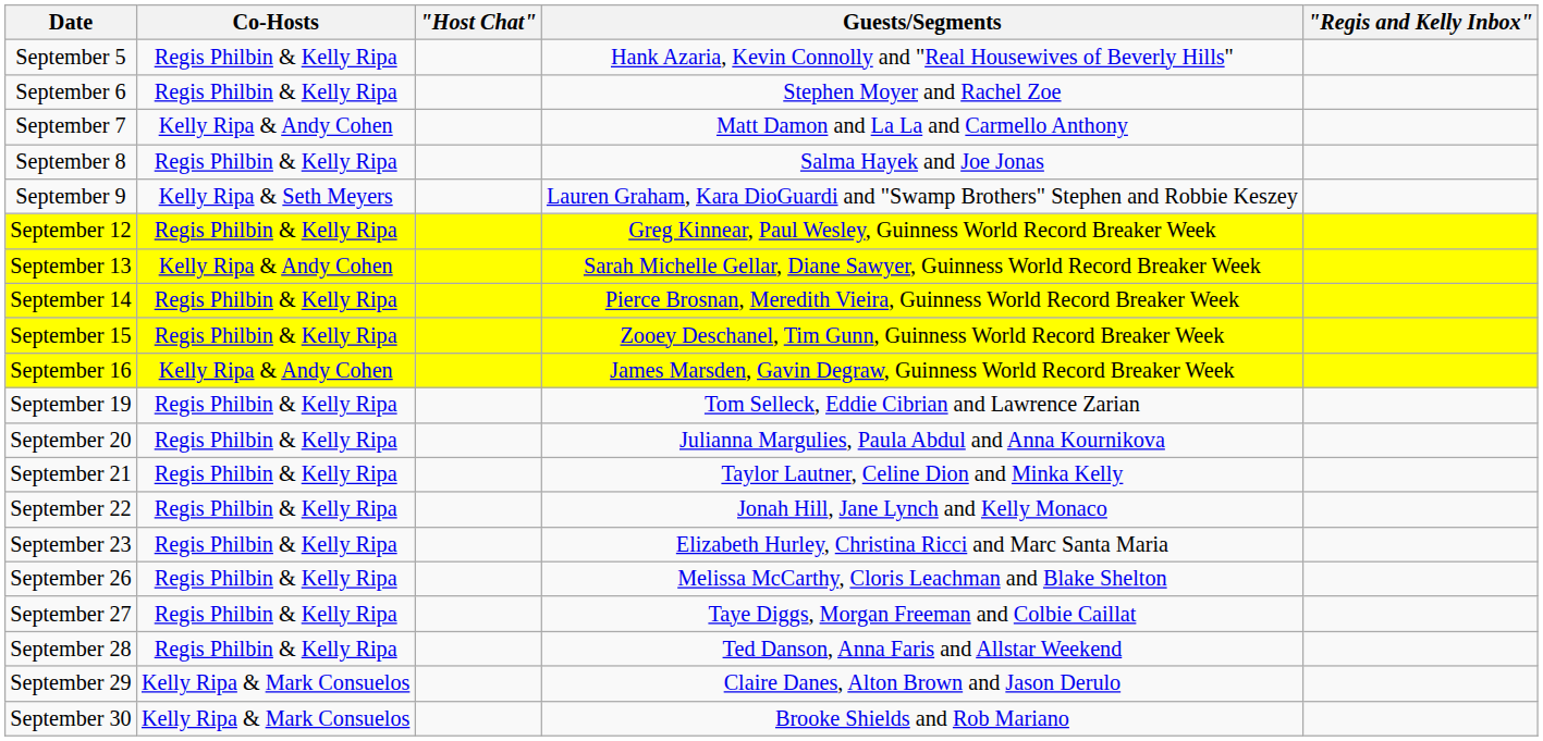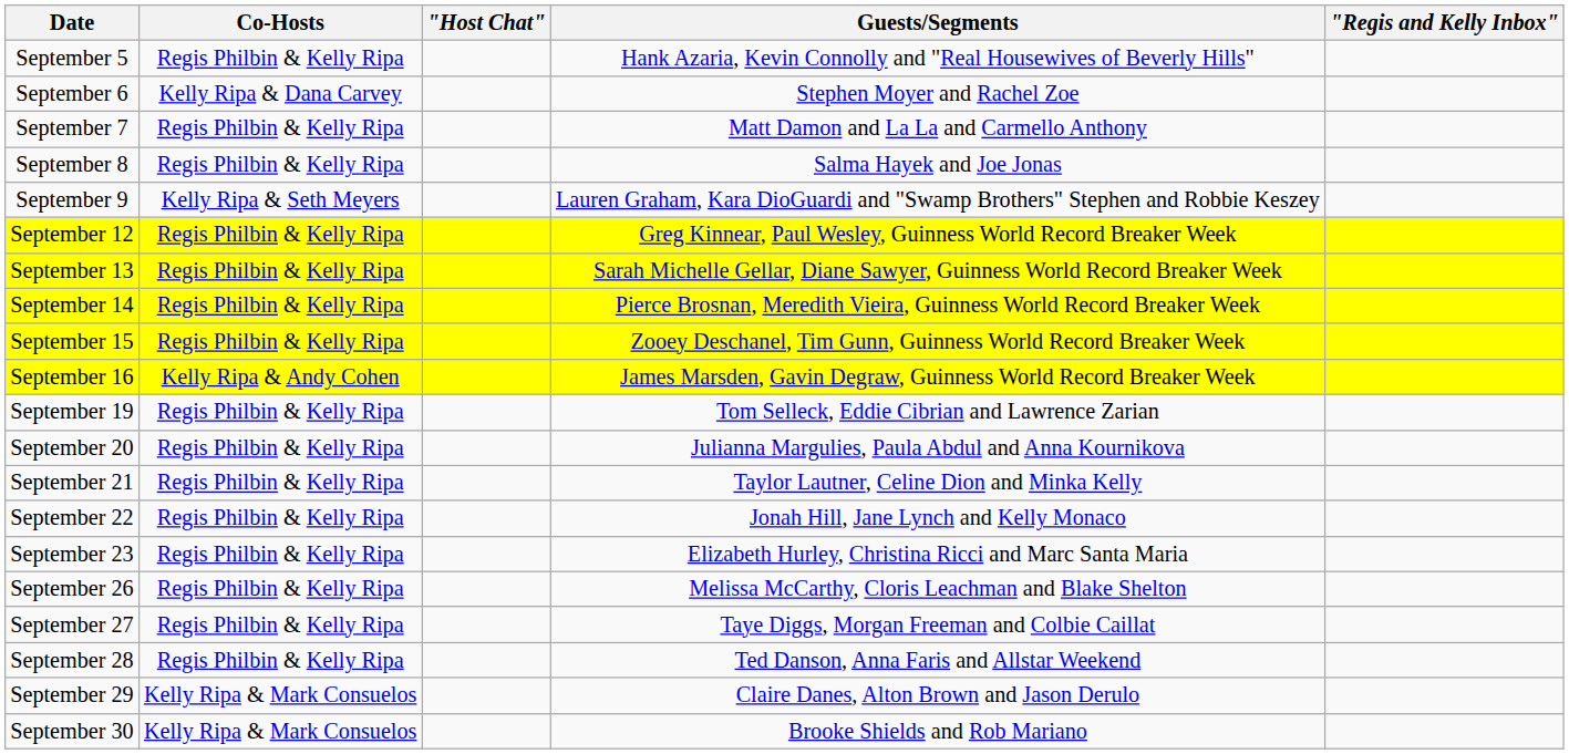September 6 | Co-Hosts: Regis Philbin & Kelly Ripa -> Kelly Ripa & Dana Carvey
September 7 | Co-Hosts: Kelly Ripa & Andy Cohen -> Regis Philbin & Kelly Ripa
September 13 | Co-Hosts: Kelly Ripa & Andy Cohen -> Regis Philbin & Kelly Ripa
